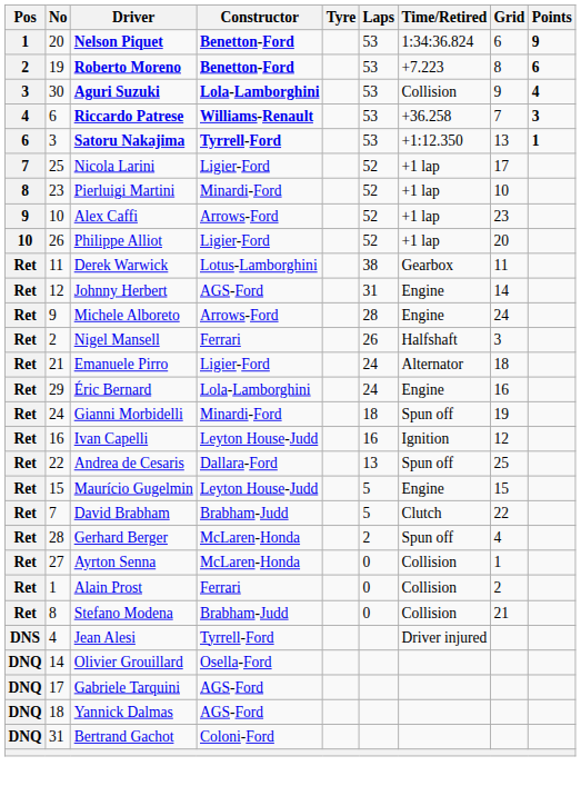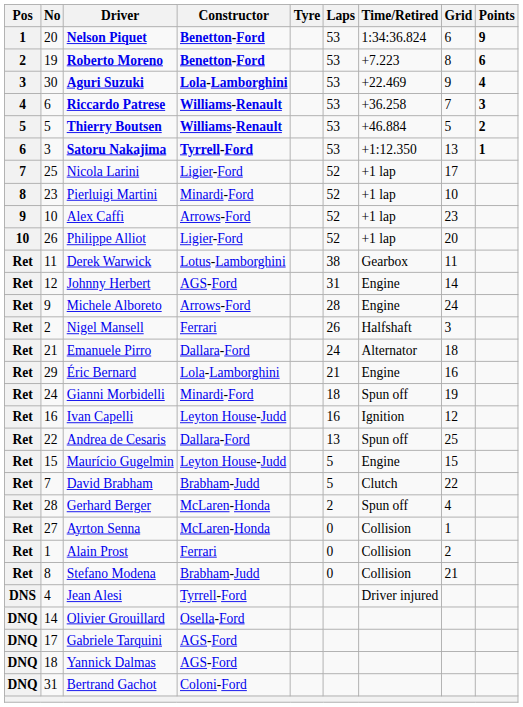Aguri Suzuki | Time/Retired: Collision -> +22.469
+ row: 5 | 5 | Thierry Boutsen | Williams-Renault | 53 | +46.884 | 5 | 2
Emanuele Pirro | Constructor: Ligier-Ford -> Dallara-Ford
Éric Bernard | Laps: 24 -> 21
